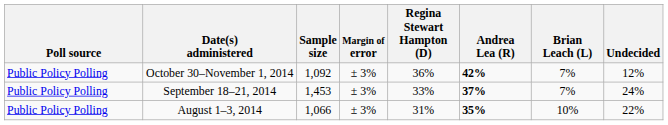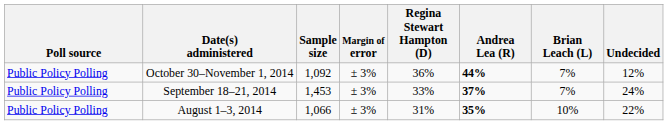October 30–November 1, 2014 | Andrea Lea (R): 42% -> 44%
